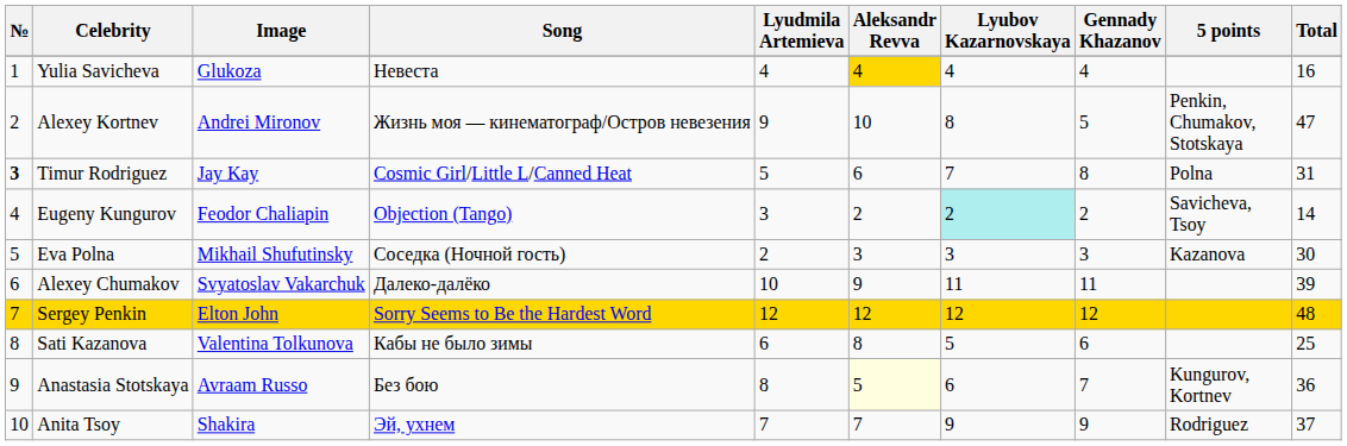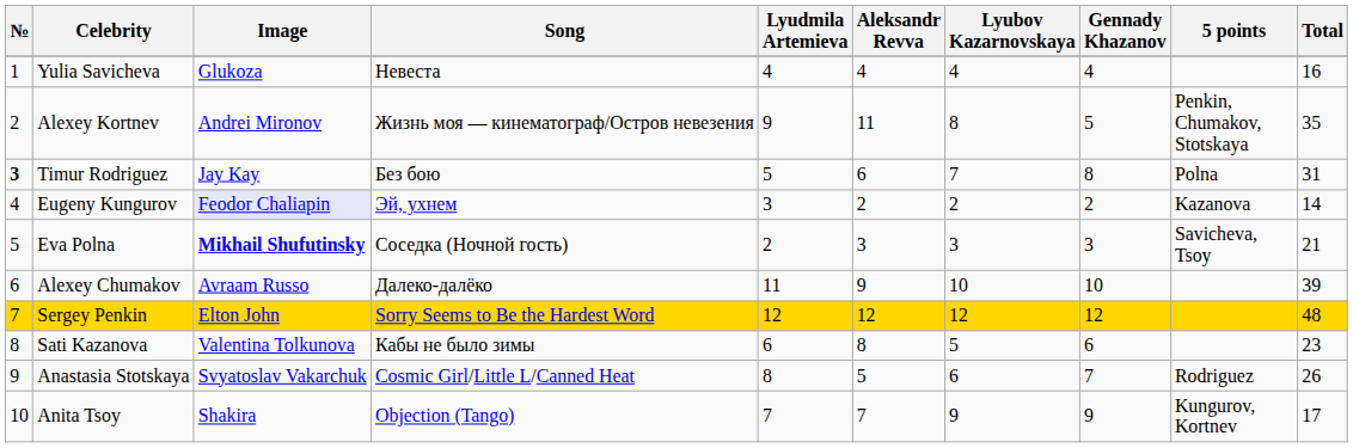Yulia Savicheva | Aleksandr Revva: gold background -> no background
Alexey Kortnev | Aleksandr Revva: 10 -> 11
Alexey Kortnev | Total: 47 -> 35
Timur Rodriguez | Song: Cosmic Girl/Little L/Canned Heat -> Без бою
Eugeny Kungurov | Image: no background -> lavender background
Eugeny Kungurov | Song: Objection (Tango) -> Эй, ухнем
Eugeny Kungurov | Lyubov Kazarnovskaya: paleturquoise background -> no background
Eugeny Kungurov | 5 points: Savicheva, Tsoy -> Kazanova
Eva Polna | Image: normal -> bold
Eva Polna | 5 points: Kazanova -> Savicheva, Tsoy
Eva Polna | Total: 30 -> 21
Alexey Chumakov | Image: Svyatoslav Vakarchuk -> Avraam Russo
Alexey Chumakov | Lyudmila Artemieva: 10 -> 11
Alexey Chumakov | Lyubov Kazarnovskaya: 11 -> 10
Alexey Chumakov | Gennady Khazanov: 11 -> 10
Sati Kazanova | Total: 25 -> 23
Anastasia Stotskaya | Image: Avraam Russo -> Svyatoslav Vakarchuk
Anastasia Stotskaya | Song: Без бою -> Cosmic Girl/Little L/Canned Heat
Anastasia Stotskaya | Aleksandr Revva: lightyellow background -> no background
Anastasia Stotskaya | 5 points: Kungurov, Kortnev -> Rodriguez
Anastasia Stotskaya | Total: 36 -> 26
Anita Tsoy | Song: Эй, ухнем -> Objection (Tango)
Anita Tsoy | 5 points: Rodriguez -> Kungurov, Kortnev
Anita Tsoy | Total: 37 -> 17
